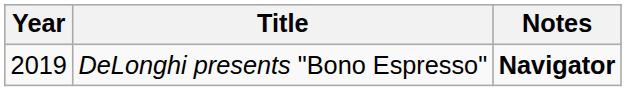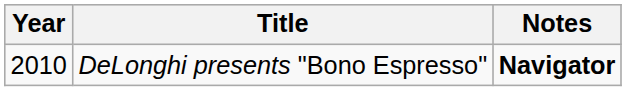DeLonghi presents "Bono Espresso" | Year: 2019 -> 2010
